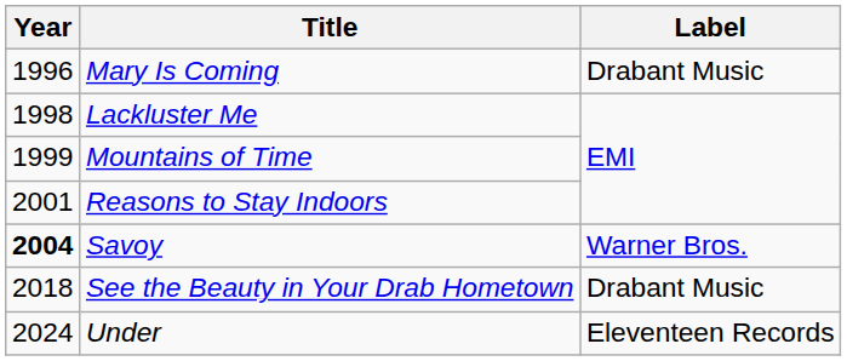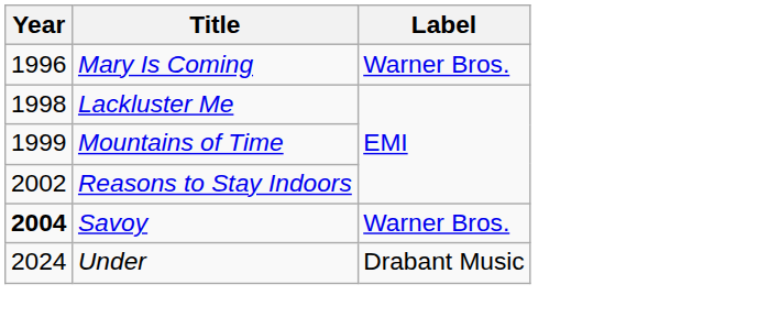Mary Is Coming | Label: Drabant Music -> Warner Bros.
Reasons to Stay Indoors | Year: 2001 -> 2002
- row: 2018 | See the Beauty in Your Drab Hometown | Drabant Music
Under | Label: Eleventeen Records -> Drabant Music
